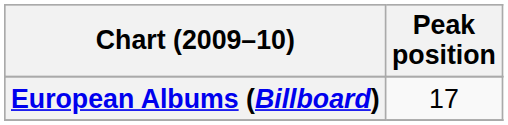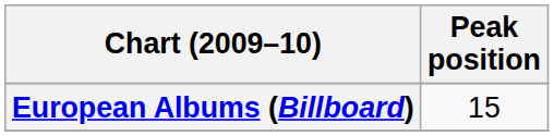European Albums (Billboard) | Peak position: 17 -> 15
